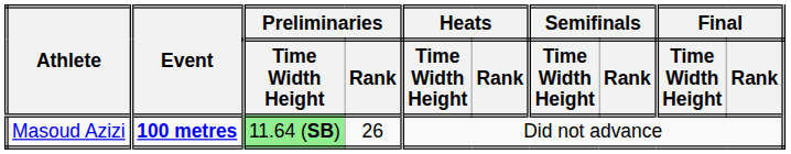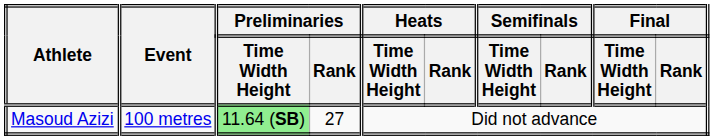Masoud Azizi | Event: bold -> normal
Masoud Azizi | Preliminaries / Rank: 26 -> 27
